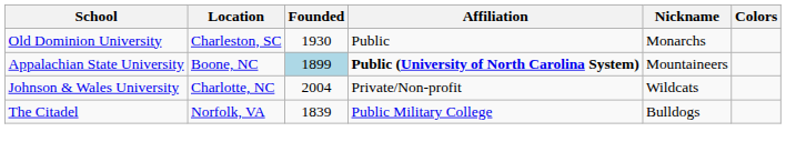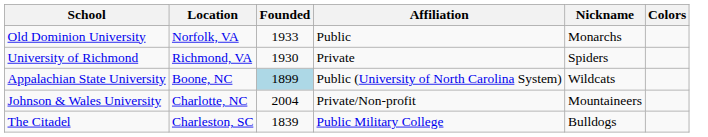Old Dominion University | Location: Charleston, SC -> Norfolk, VA
Old Dominion University | Founded: 1930 -> 1933
+ row: University of Richmond | Richmond, VA | 1930 | Private | Spiders
Appalachian State University | Affiliation: bold -> normal
Appalachian State University | Nickname: Mountaineers -> Wildcats
Johnson & Wales University | Nickname: Wildcats -> Mountaineers
The Citadel | Location: Norfolk, VA -> Charleston, SC
